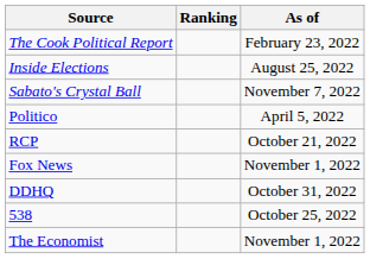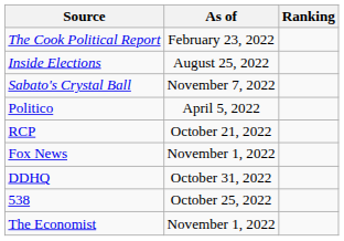columns swapped: Ranking <-> As of
